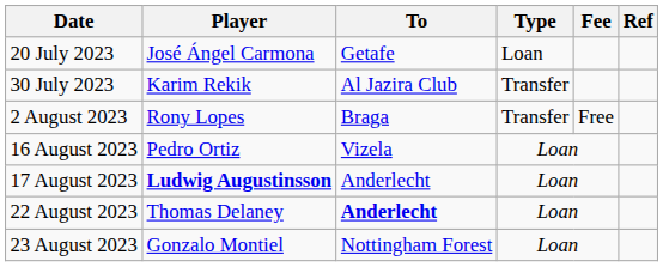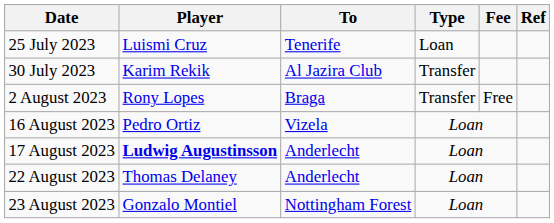- row: 20 July 2023 | José Ángel Carmona | Getafe | Loan
+ row: 25 July 2023 | Luismi Cruz | Tenerife | Loan
22 August 2023 | To: bold -> normal
